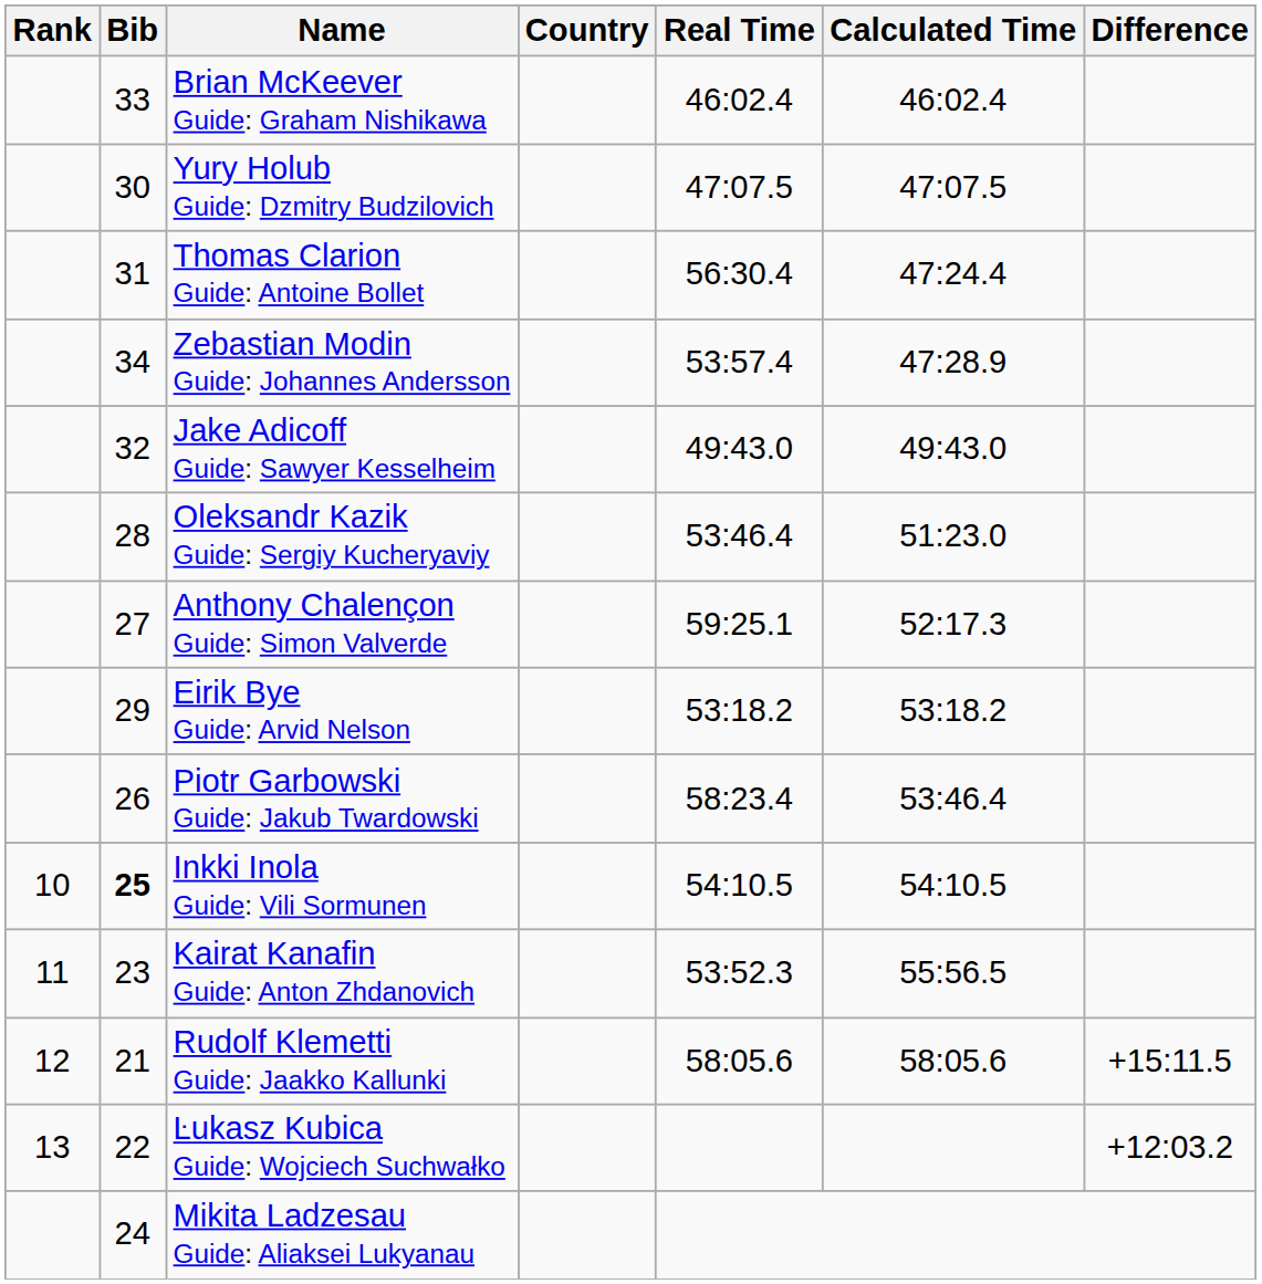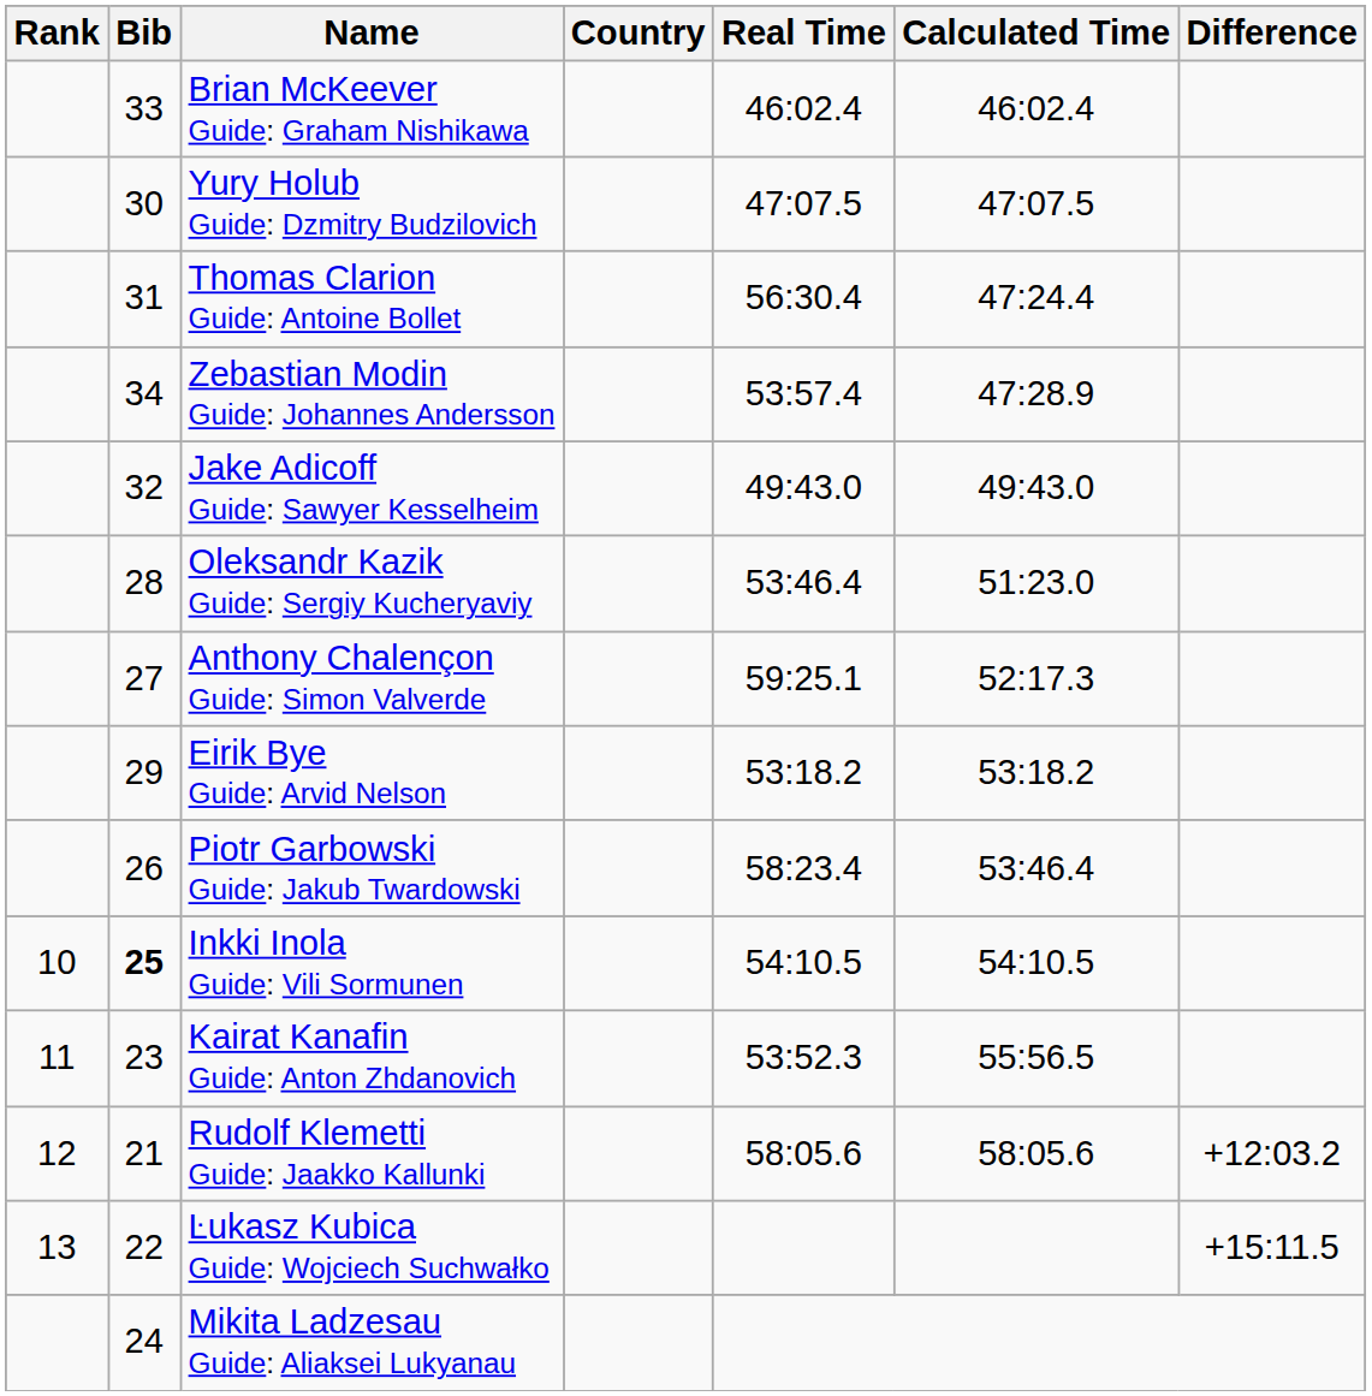Rudolf Klemetti Guide: Jaakko Kallunki | Difference: +15:11.5 -> +12:03.2
Ŀukasz Kubica Guide: Wojciech Suchwałko | Difference: +12:03.2 -> +15:11.5
